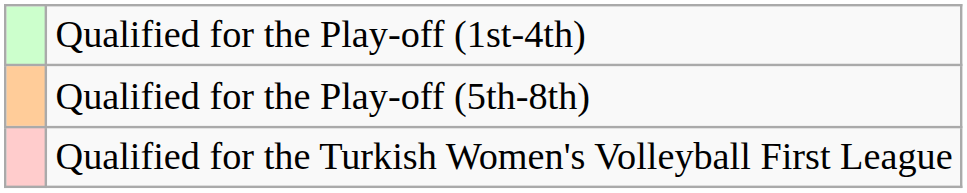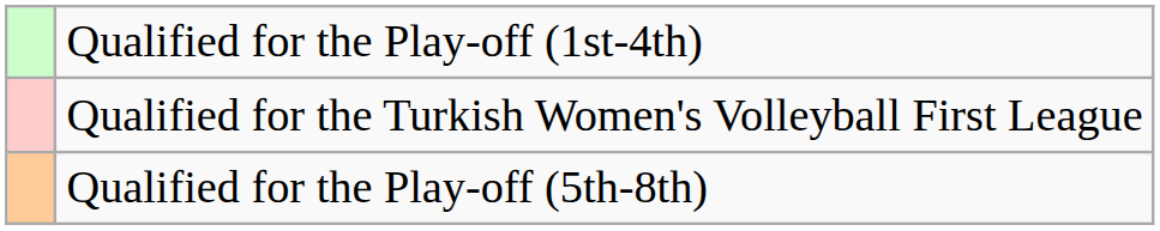rows swapped: Qualified for the Play-off (5th-8th) <-> Qualified for the Turkish Women's Volleyball First League
